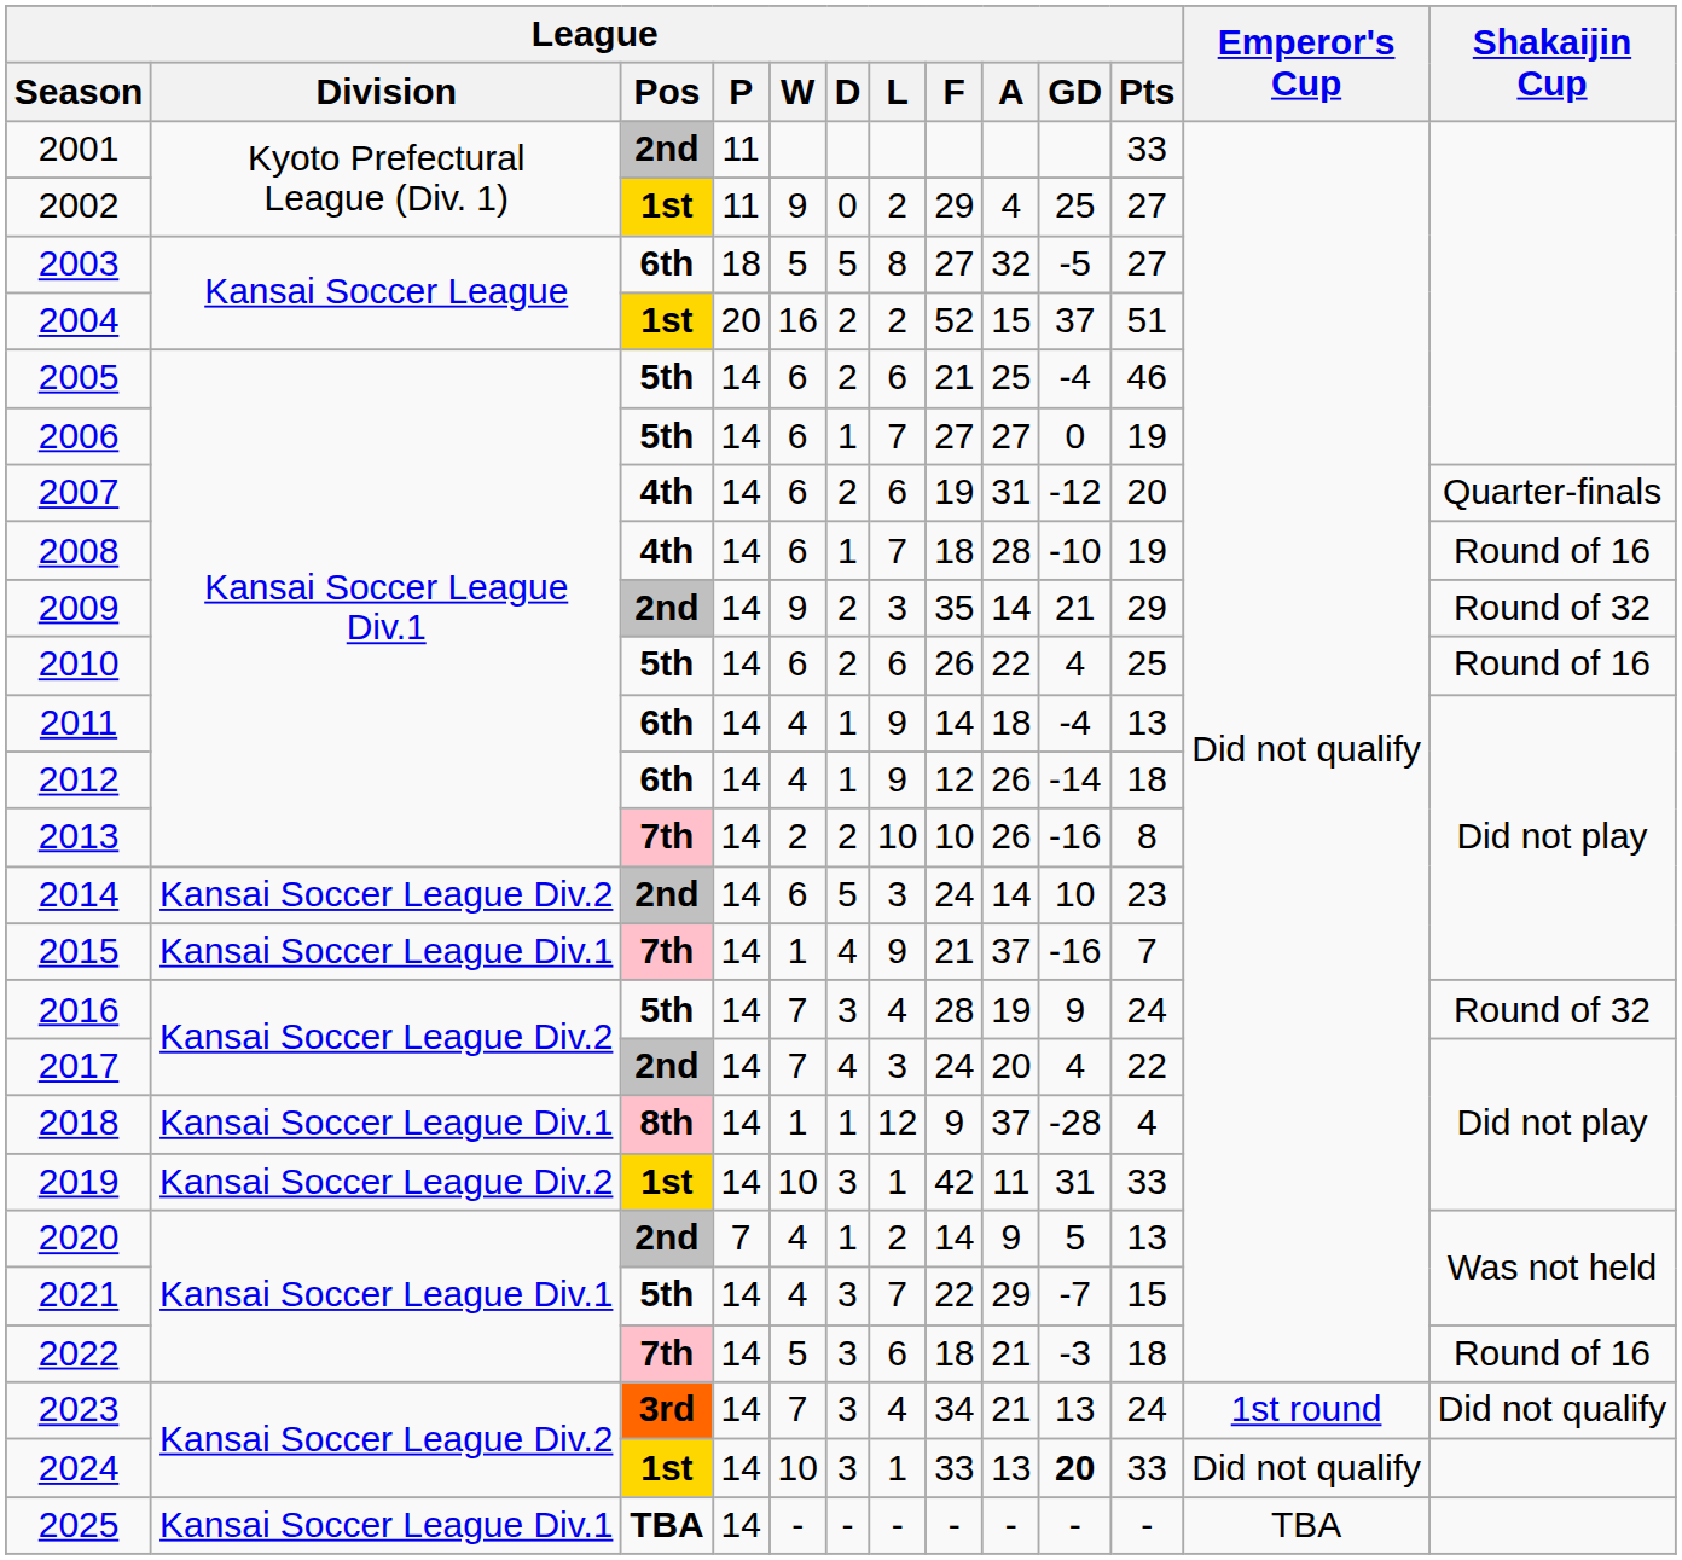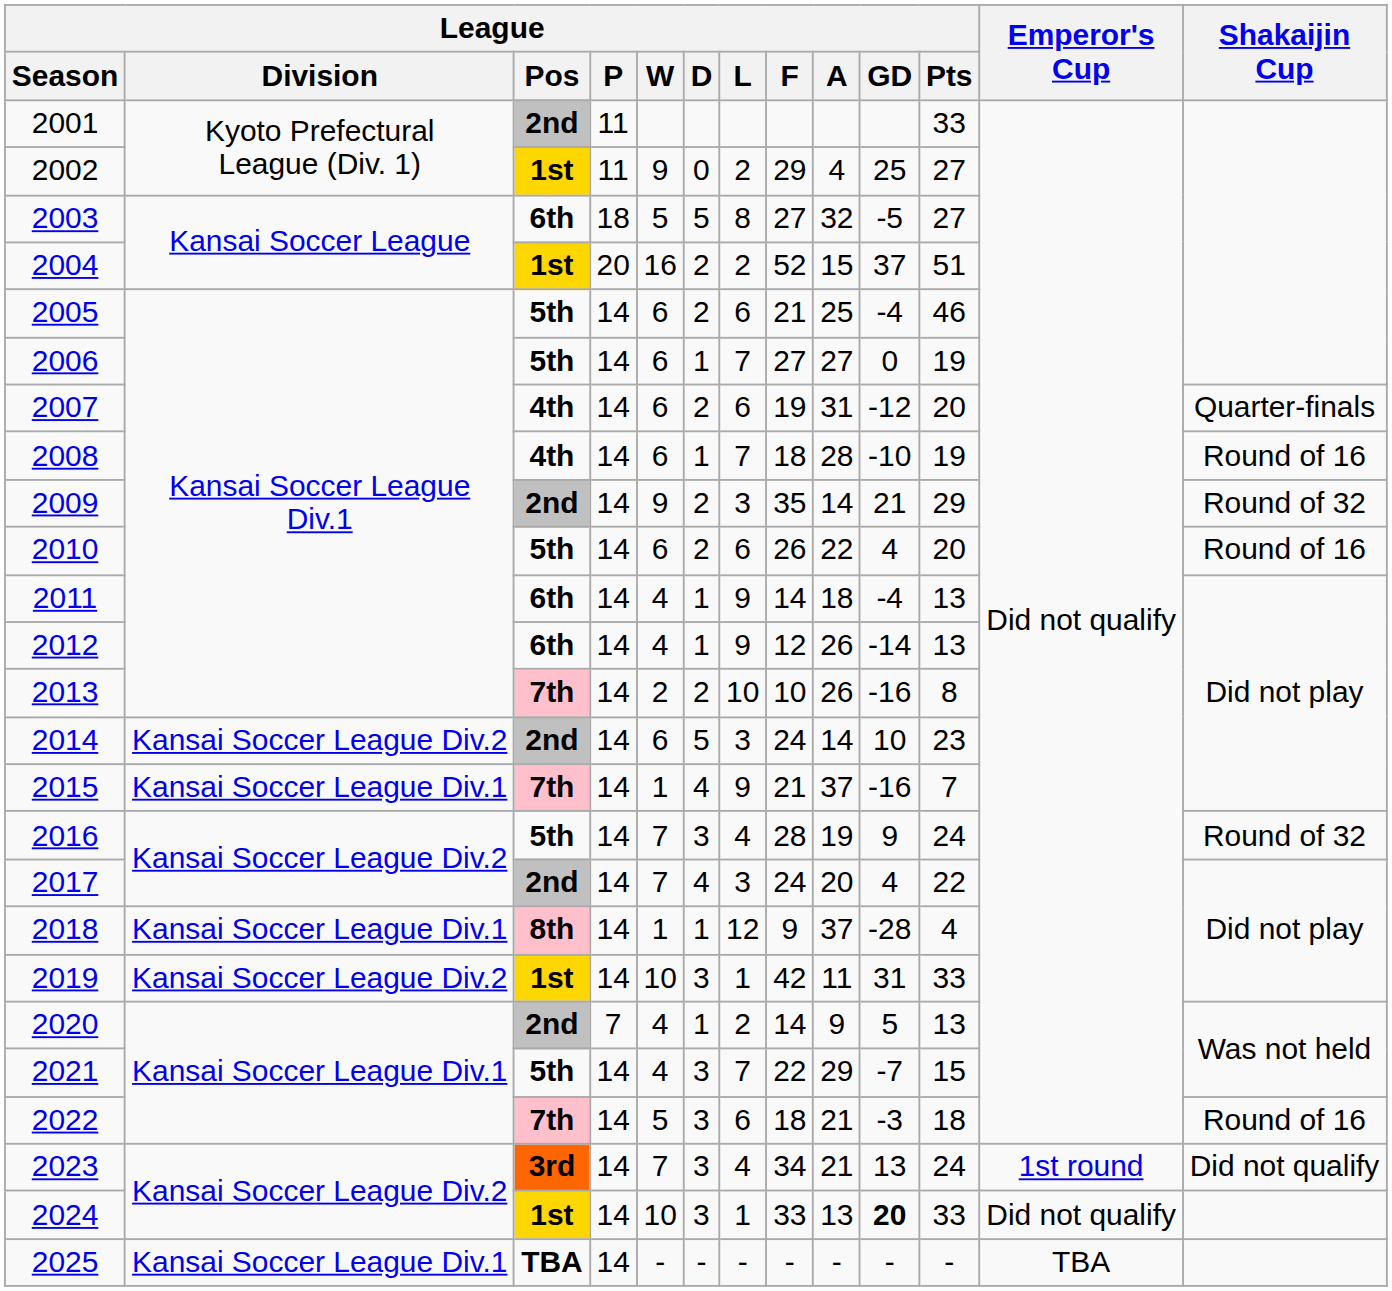2010 | League / Pts: 25 -> 20
2012 | League / Pts: 18 -> 13
